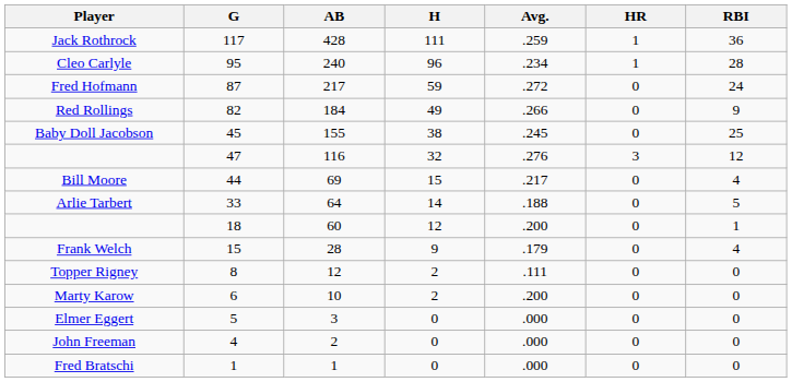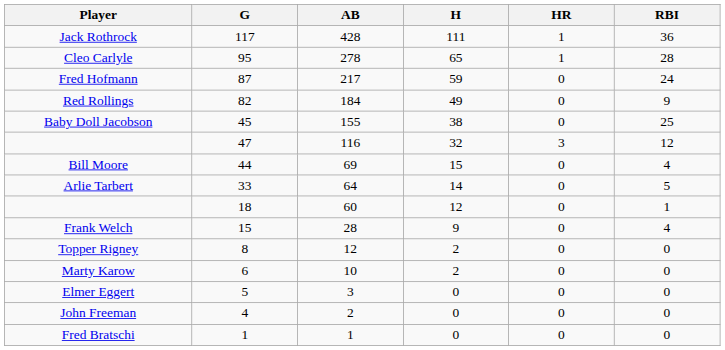- column: Avg. | .259 | .234 | .272 | .266 | .245 | .276 | .217 | .188 | .200 | .179 | .111 | .200 | .000 | .000 | .000
Cleo Carlyle | AB: 240 -> 278
Cleo Carlyle | H: 96 -> 65
